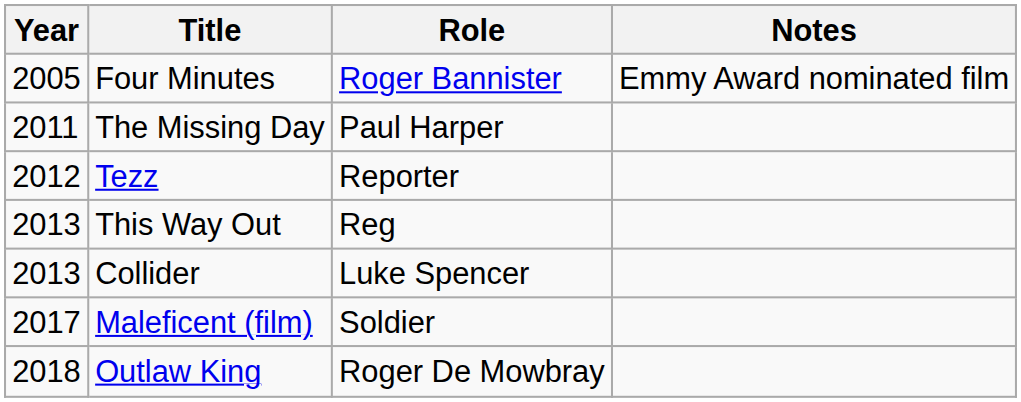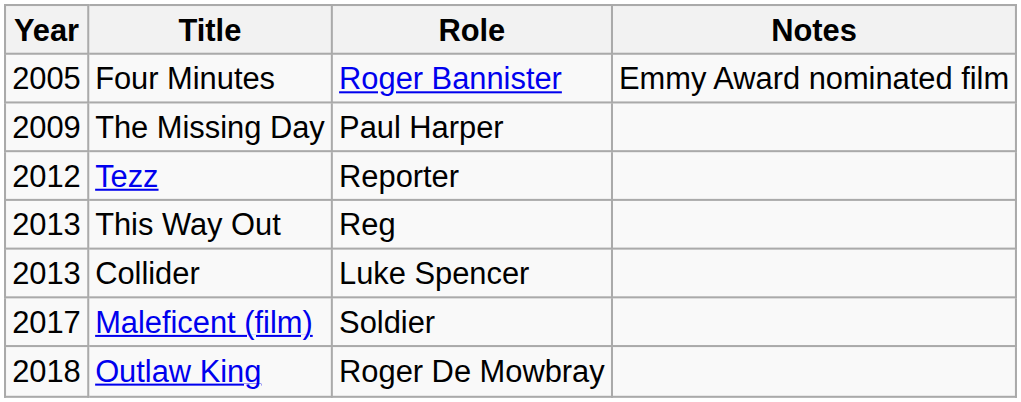The Missing Day | Year: 2011 -> 2009
